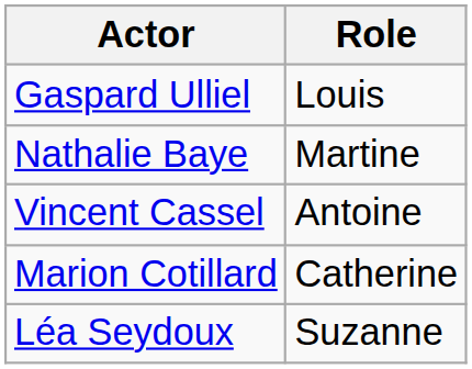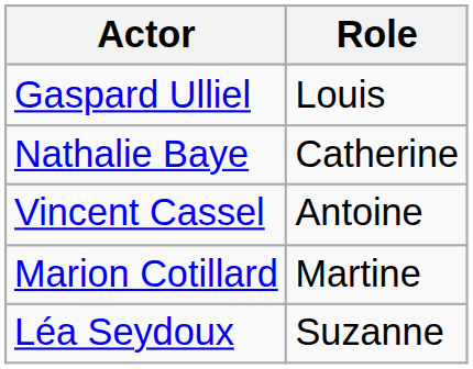Nathalie Baye | Role: Martine -> Catherine
Marion Cotillard | Role: Catherine -> Martine
